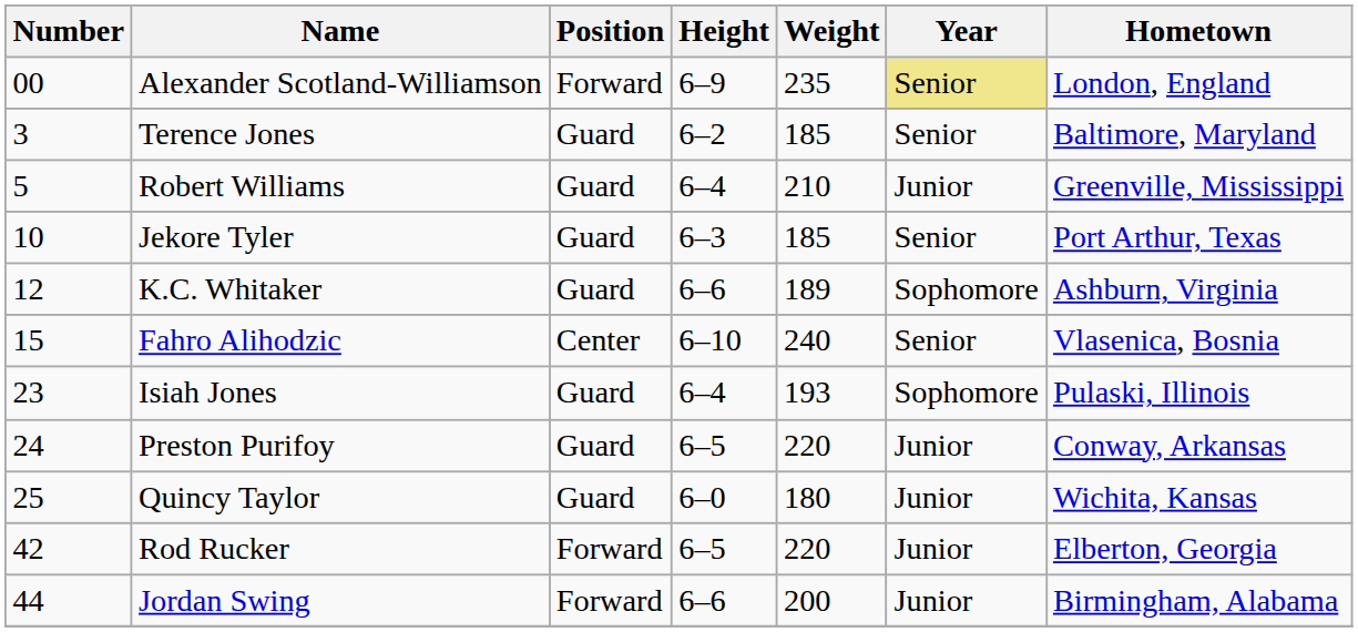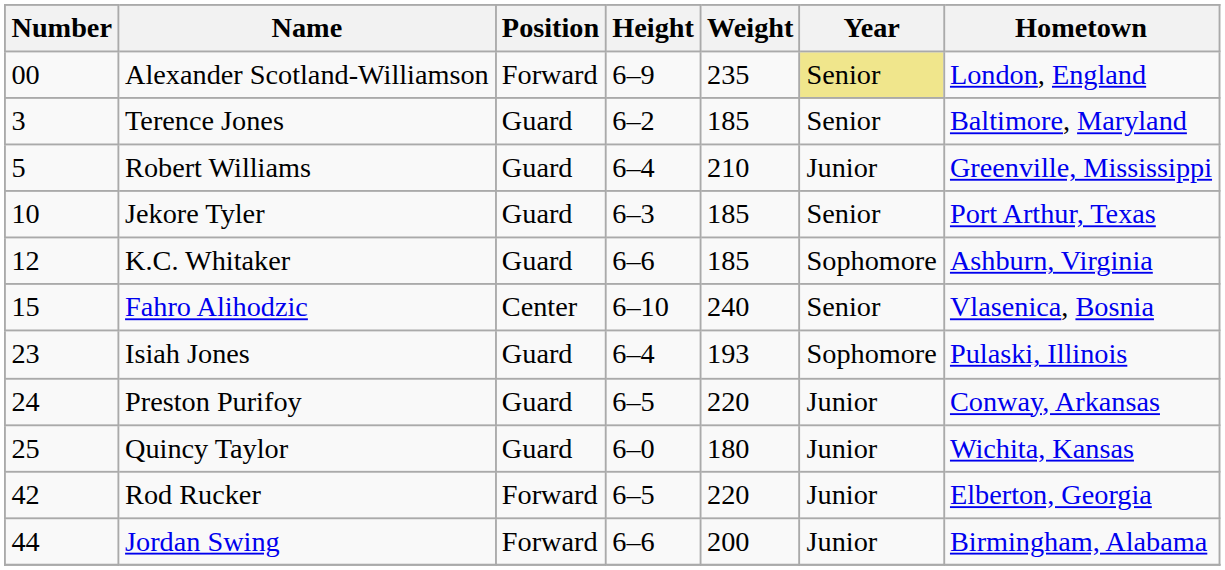K.C. Whitaker | Weight: 189 -> 185
